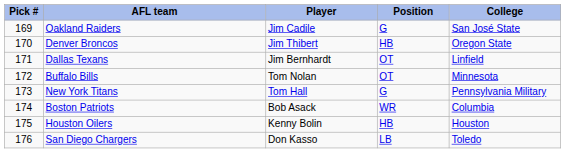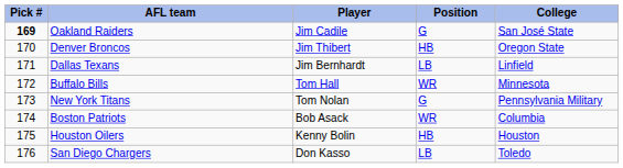Oakland Raiders | Pick #: normal -> bold
Dallas Texans | Position: OT -> LB
Buffalo Bills | Player: Tom Nolan -> Tom Hall
Buffalo Bills | Position: OT -> WR
New York Titans | Player: Tom Hall -> Tom Nolan
